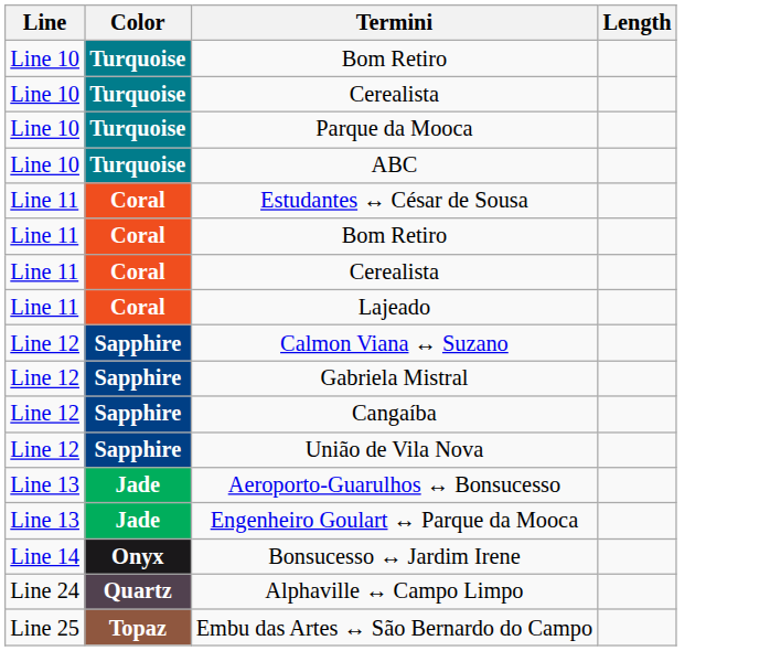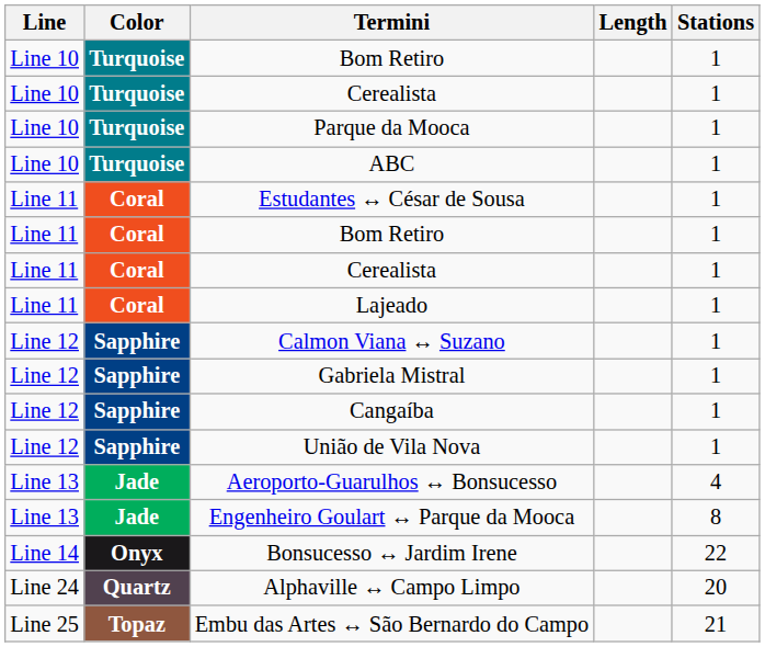+ column: Stations | 1 | 1 | 1 | 1 | 1 | 1 | 1 | 1 | 1 | 1 | 1 | 1 | 4 | 8 | 22 | 20 | 21
